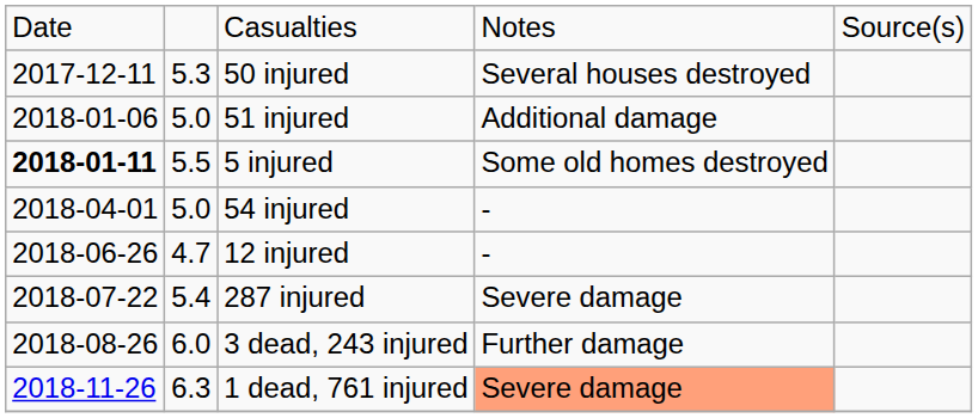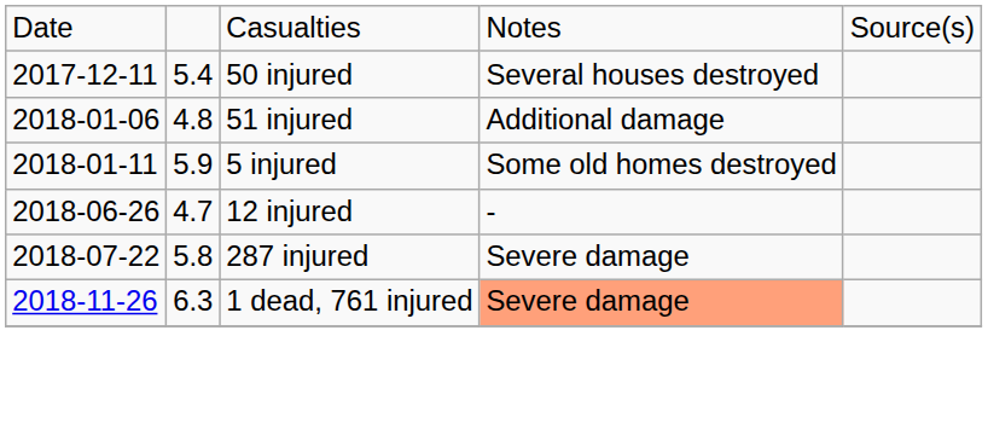50 injured | column 2: 5.3 -> 5.4
51 injured | column 2: 5.0 -> 4.8
5 injured | column 1: bold -> normal
5 injured | column 2: 5.5 -> 5.9
- row: 2018-04-01 | 5.0 | 54 injured | -
287 injured | column 2: 5.4 -> 5.8
- row: 2018-08-26 | 6.0 | 3 dead, 243 injured | Further damage
